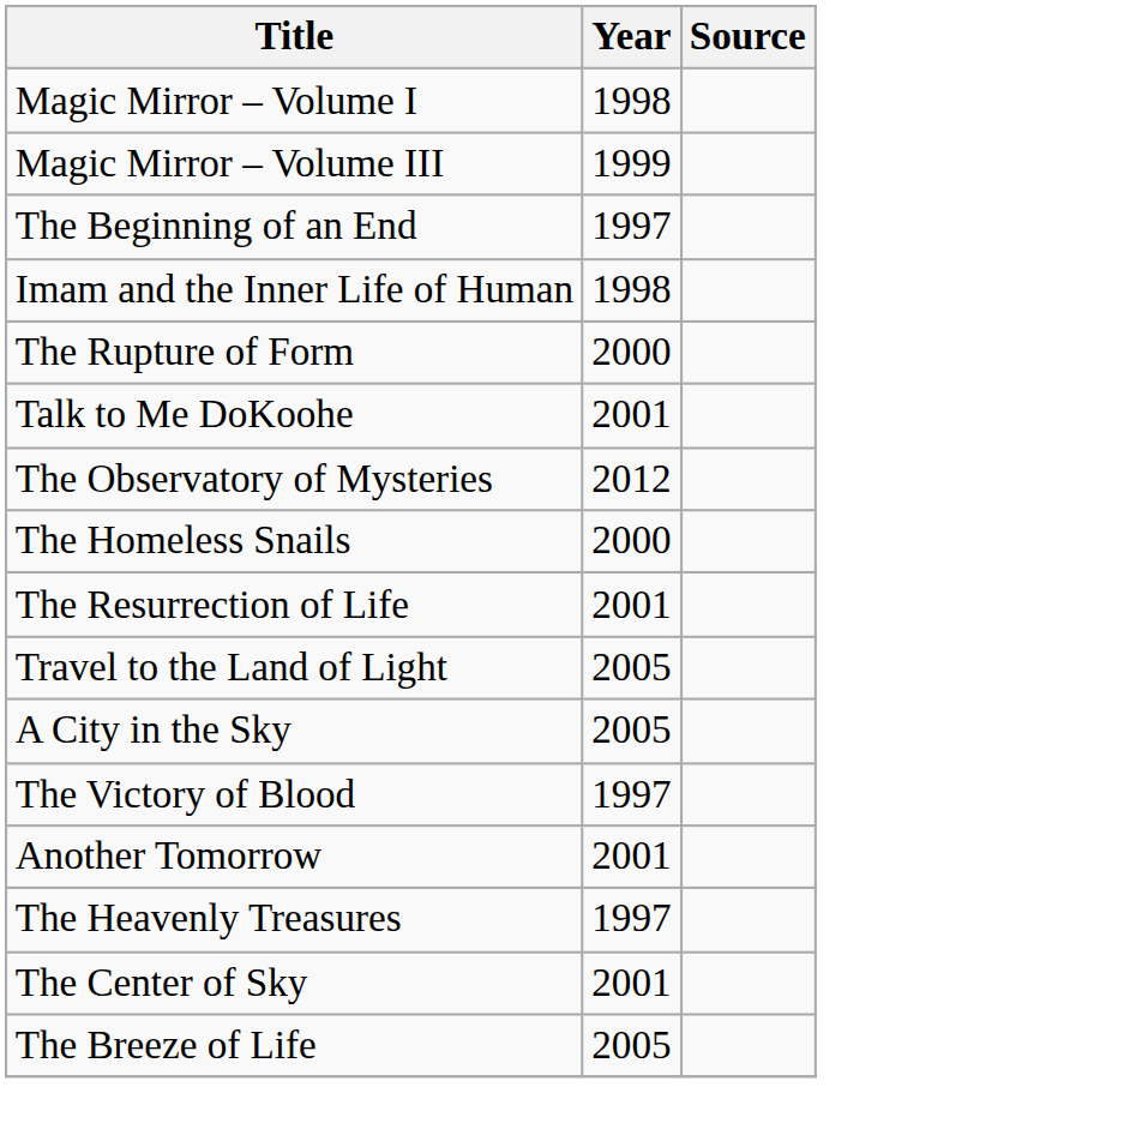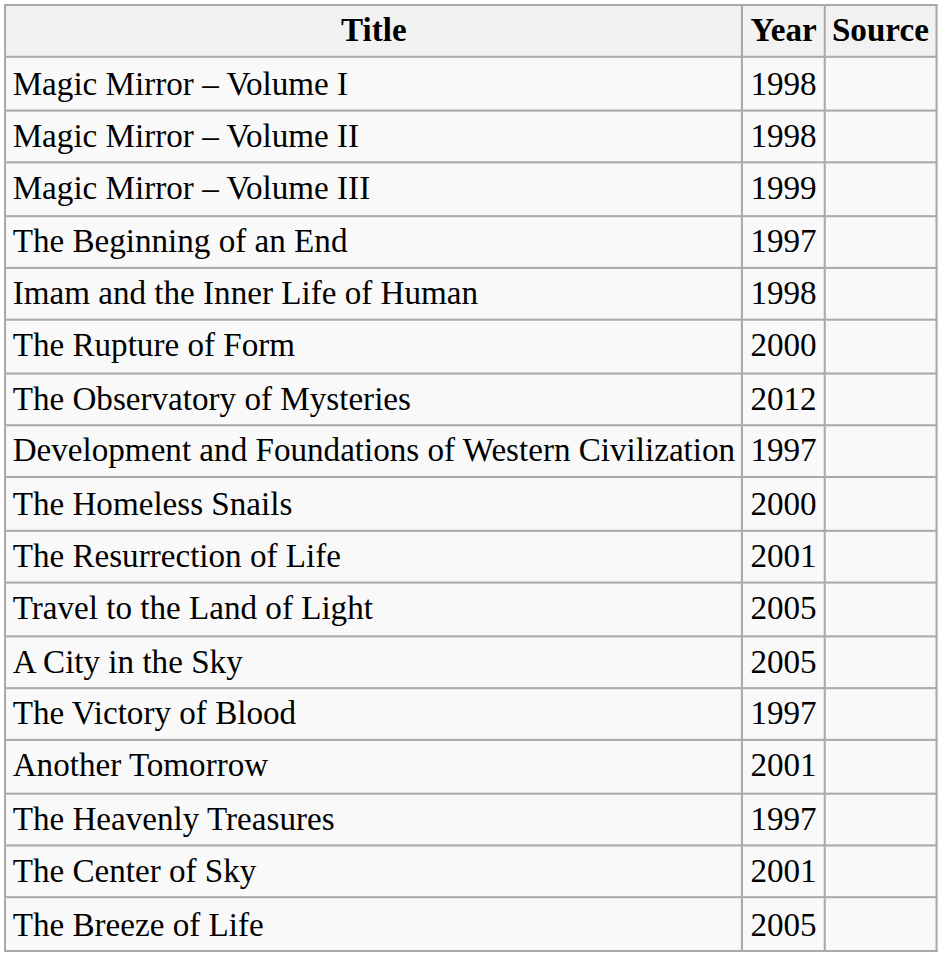+ row: Magic Mirror – Volume II | 1998
- row: Talk to Me DoKoohe | 2001
+ row: Development and Foundations of Western Civilization | 1997
